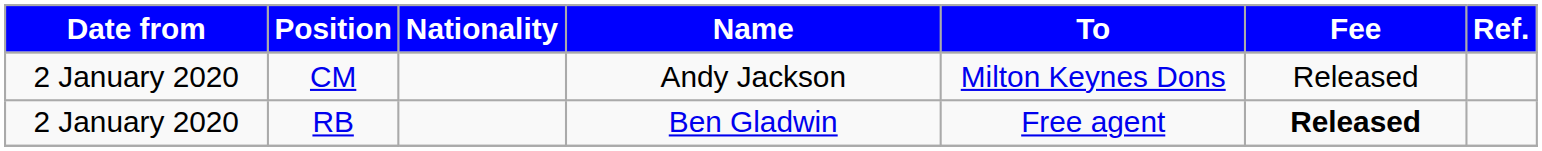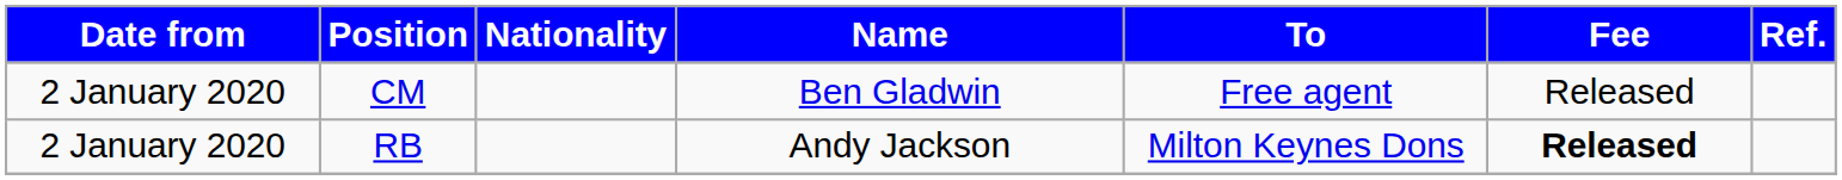CM | Name: Andy Jackson -> Ben Gladwin
CM | To: Milton Keynes Dons -> Free agent
RB | Name: Ben Gladwin -> Andy Jackson
RB | To: Free agent -> Milton Keynes Dons
